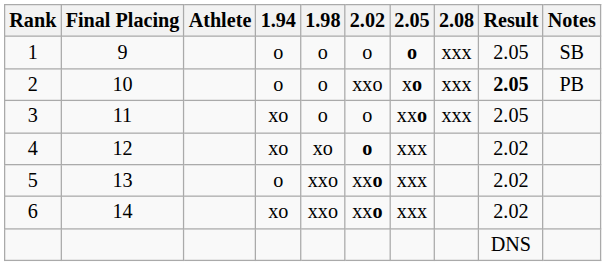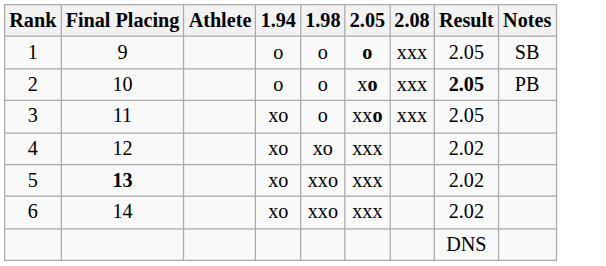- column: 2.02 | o | xxo | o | o | xxo | xxo
5 | Final Placing: normal -> bold
5 | 1.94: o -> xo
